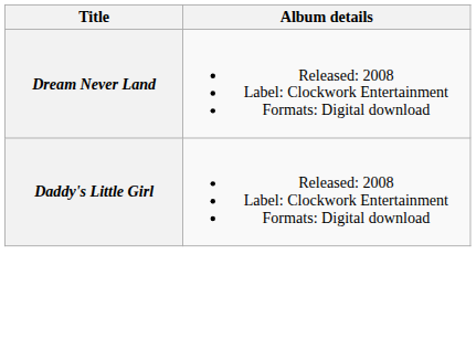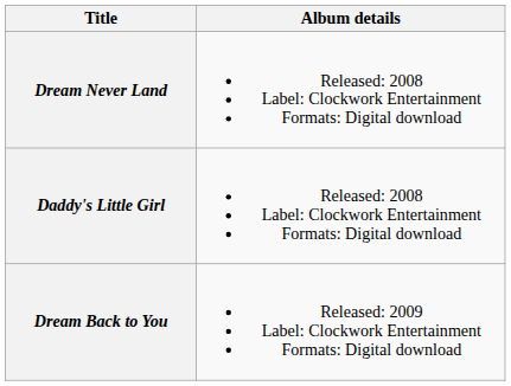+ row: Dream Back to You | Released: 2009 Label: Clockwork Entertainment Formats: Digital download
